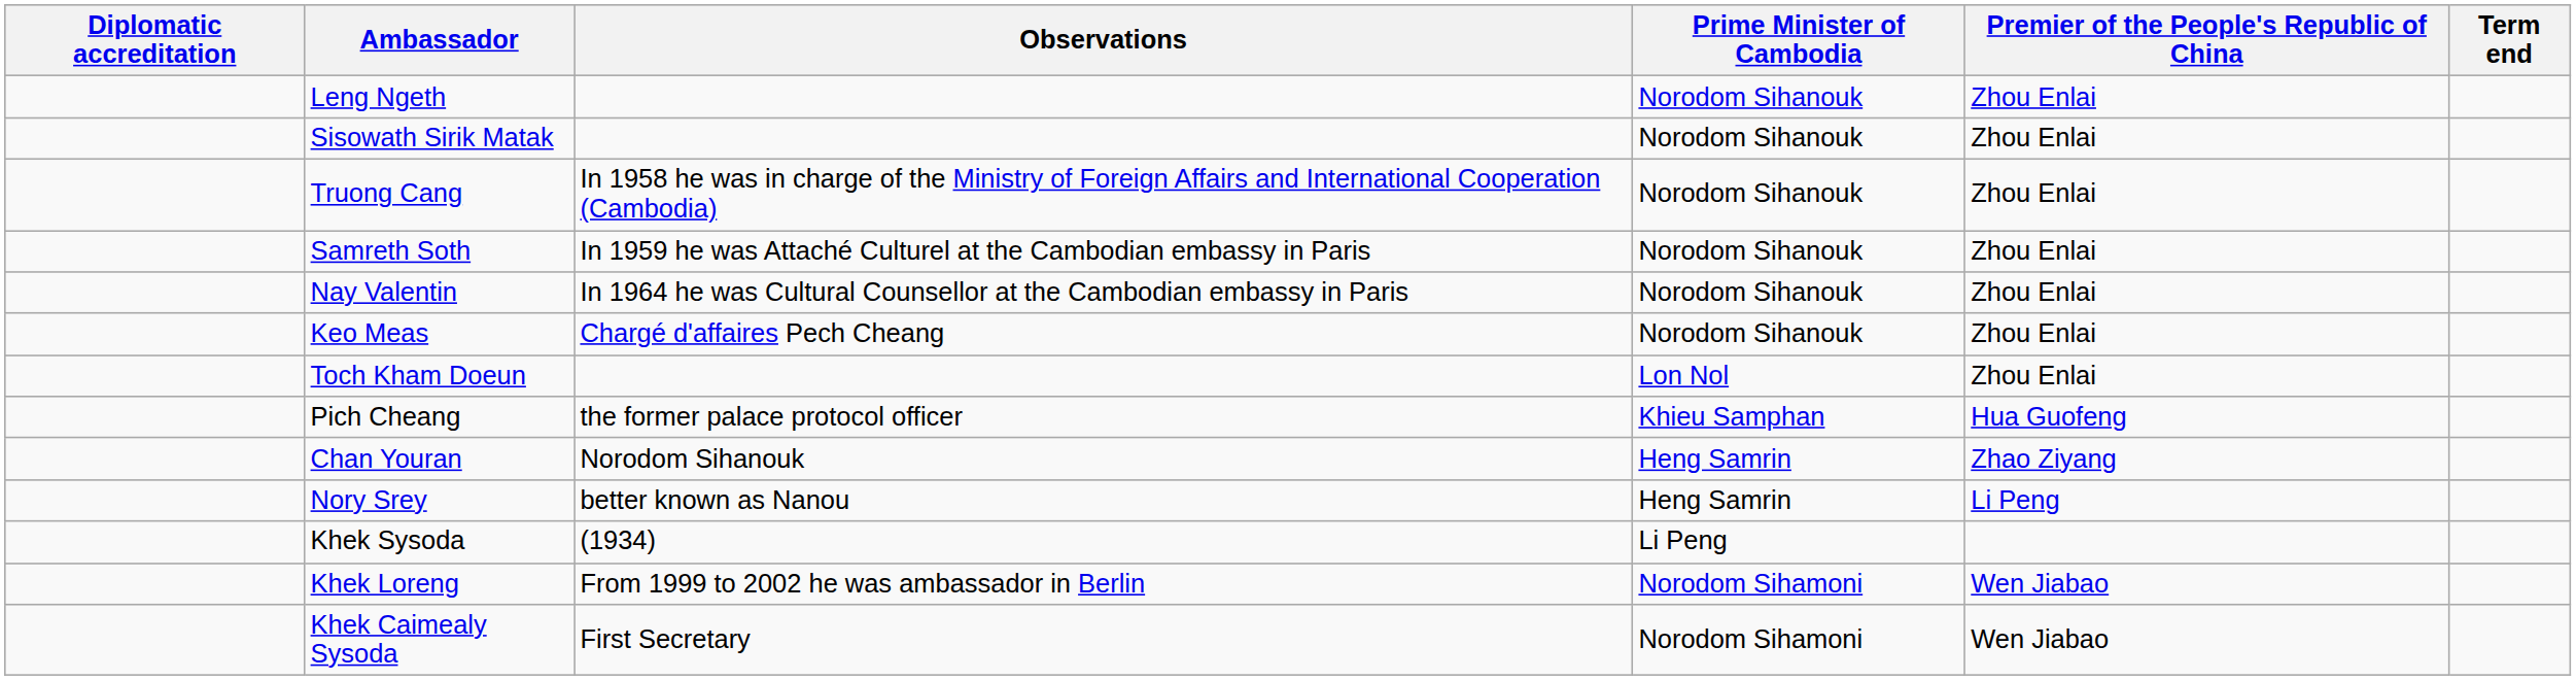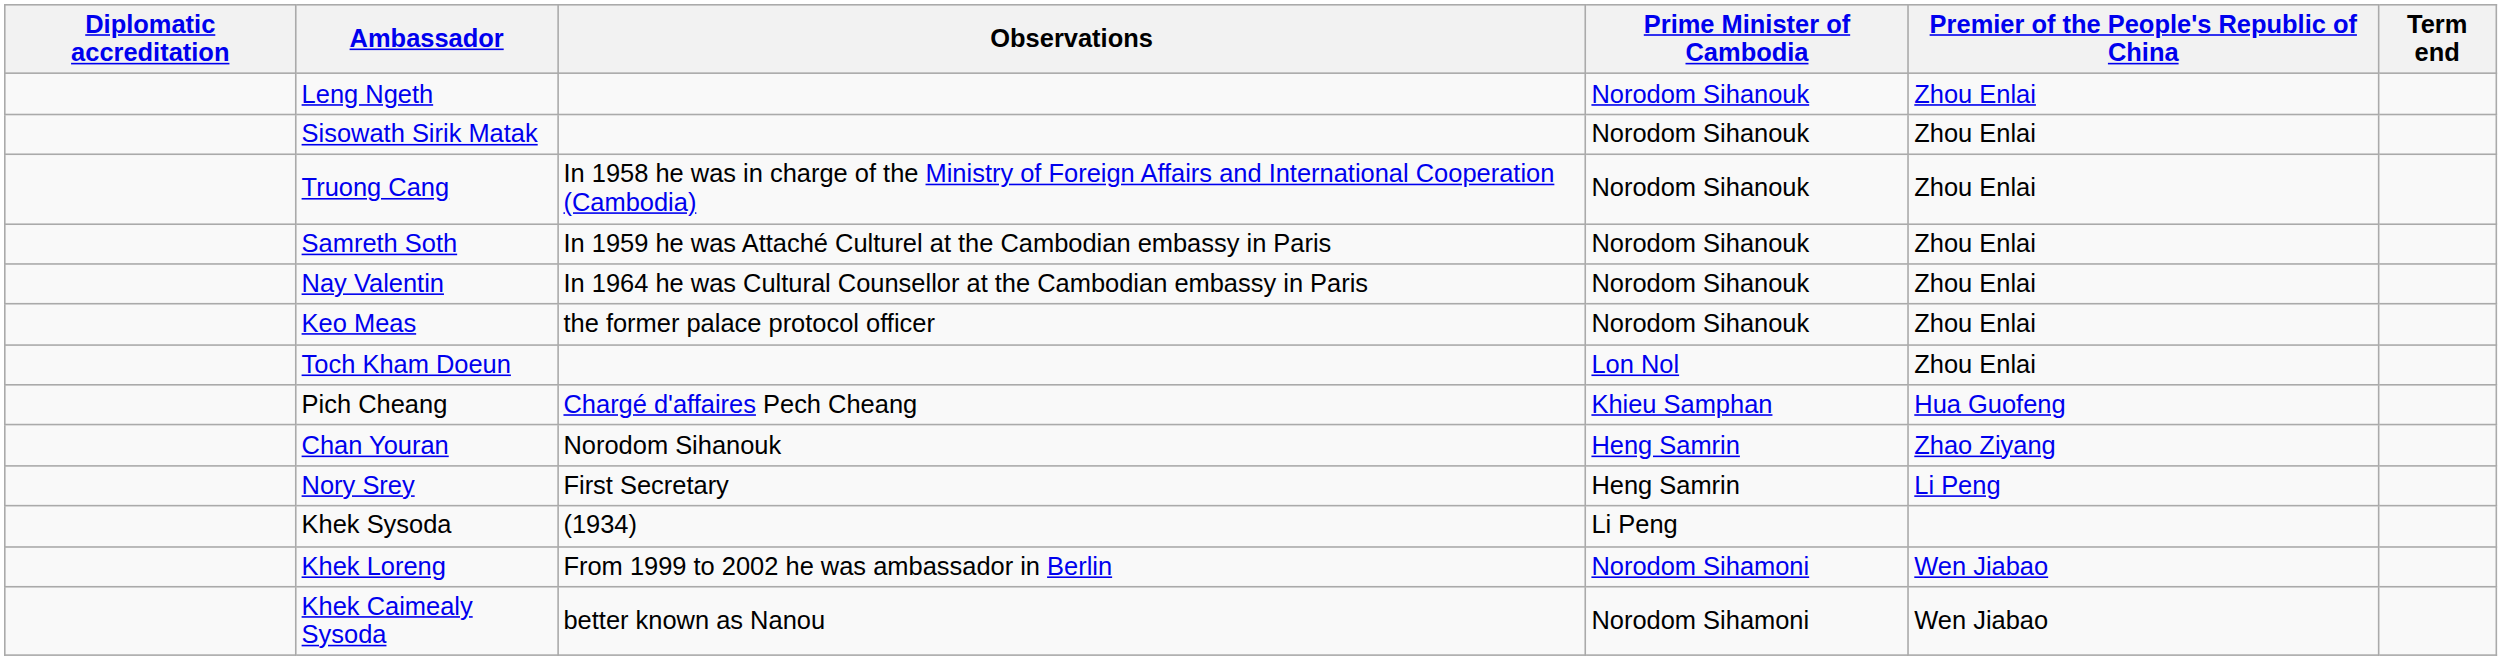Keo Meas | Observations: Chargé d'affaires Pech Cheang -> the former palace protocol officer
Pich Cheang | Observations: the former palace protocol officer -> Chargé d'affaires Pech Cheang
Nory Srey | Observations: better known as Nanou -> First Secretary
Khek Caimealy Sysoda | Observations: First Secretary -> better known as Nanou
